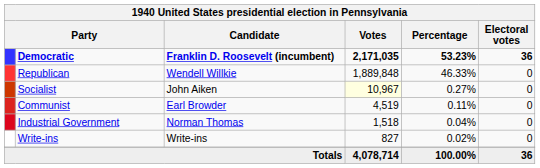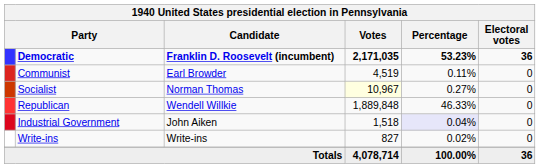rows swapped: Republican <-> Communist
Socialist | Candidate: John Aiken -> Norman Thomas
Industrial Government | Candidate: Norman Thomas -> John Aiken
Industrial Government | Percentage: no background -> lavender background
